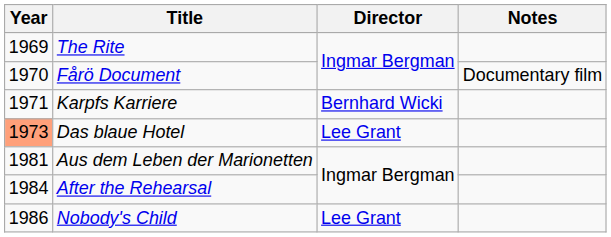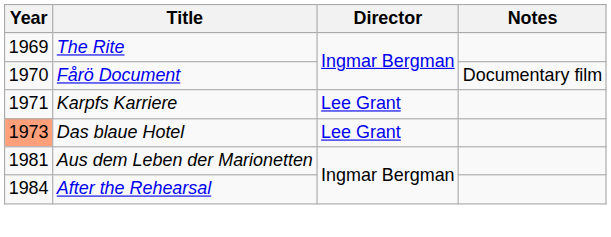Karpfs Karriere | Director: Bernhard Wicki -> Lee Grant
- row: 1986 | Nobody's Child | Lee Grant
